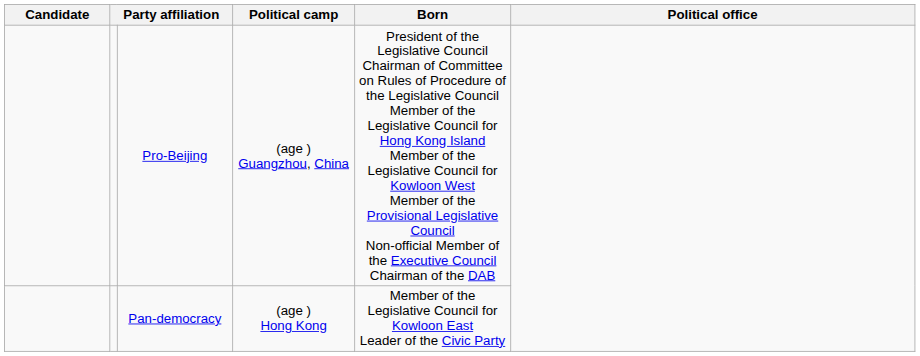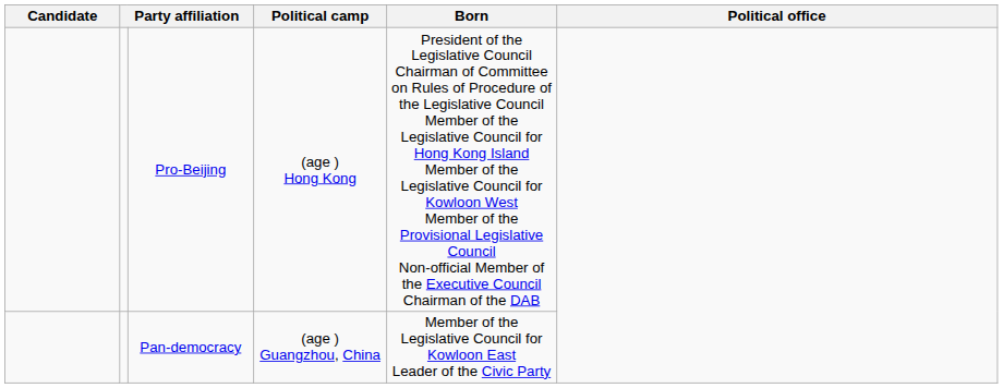Pro-Beijing | Political camp: (age ) Guangzhou, China -> (age ) Hong Kong
Pan-democracy | Political camp: (age ) Hong Kong -> (age ) Guangzhou, China
